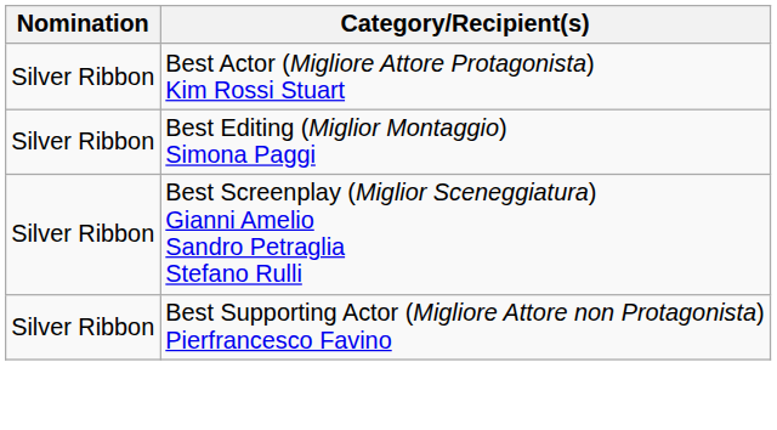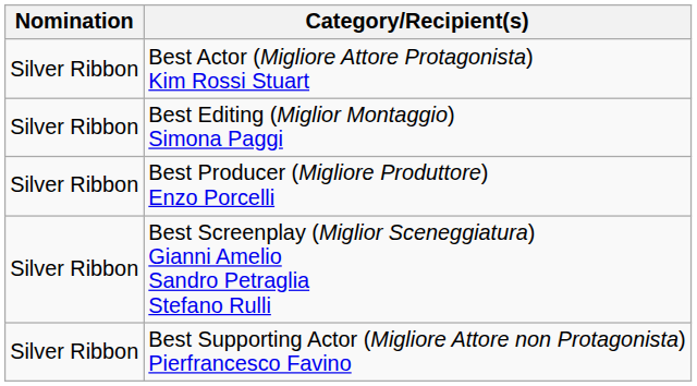+ row: Silver Ribbon | Best Producer (Migliore Produttore) Enzo Porcelli
